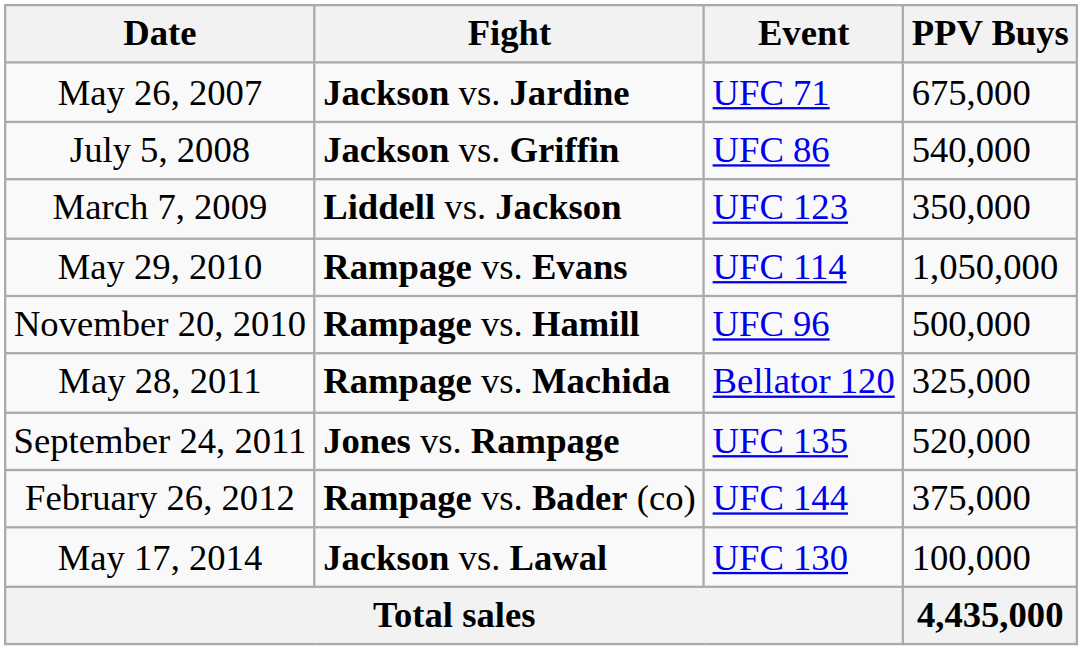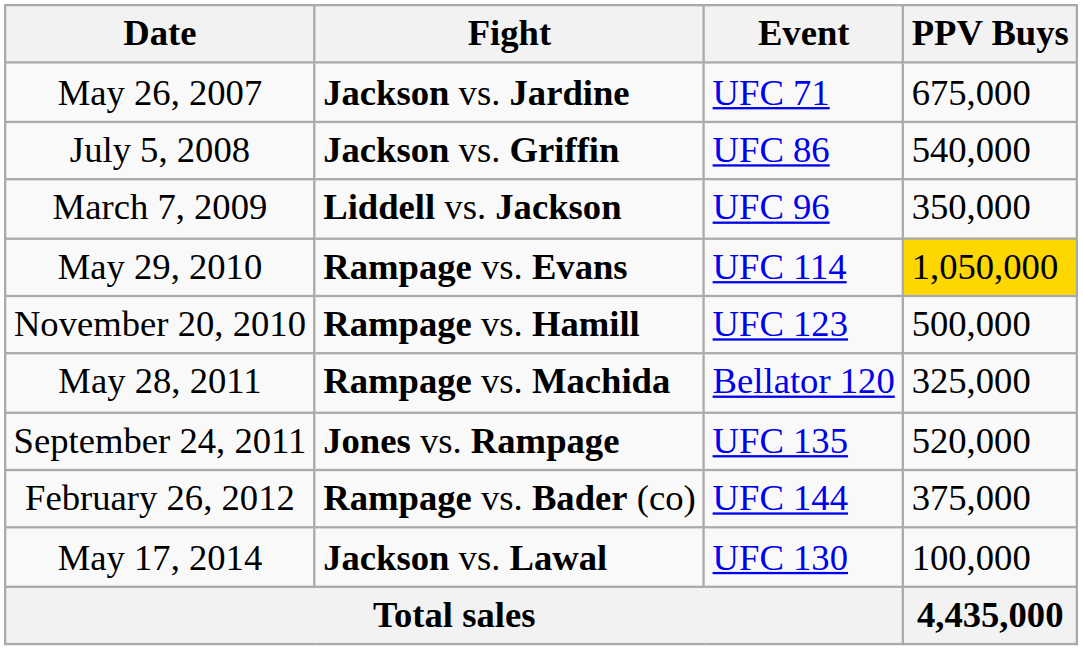March 7, 2009 | Event: UFC 123 -> UFC 96
May 29, 2010 | PPV Buys: no background -> gold background
November 20, 2010 | Event: UFC 96 -> UFC 123
